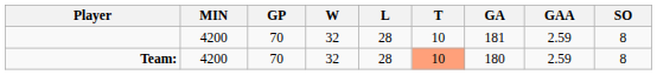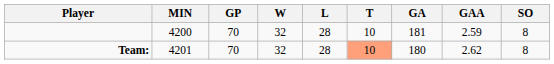Team: | MIN: 4200 -> 4201
Team: | GAA: 2.59 -> 2.62
